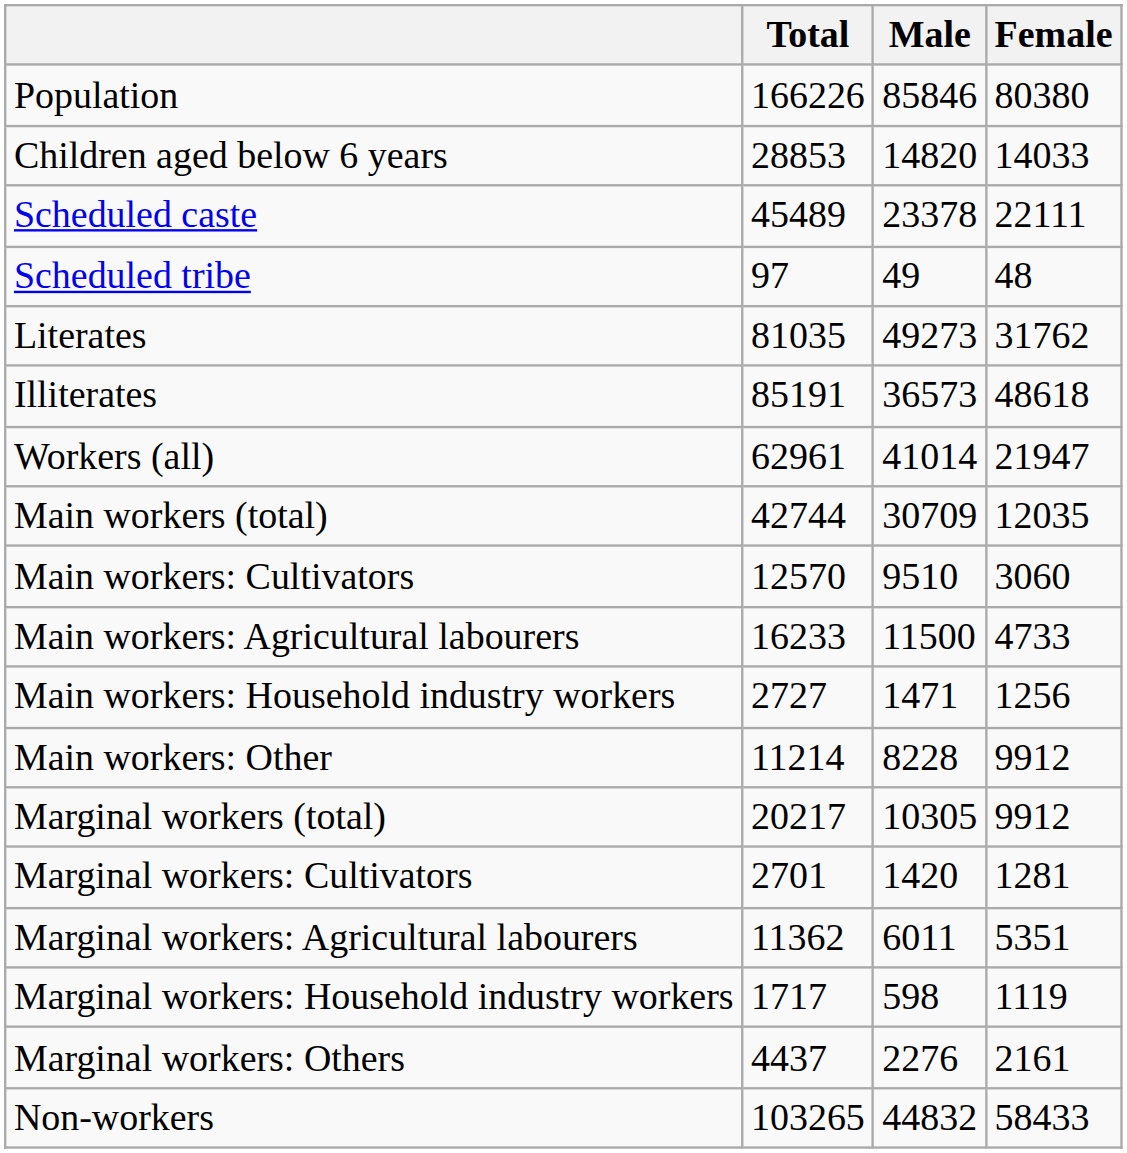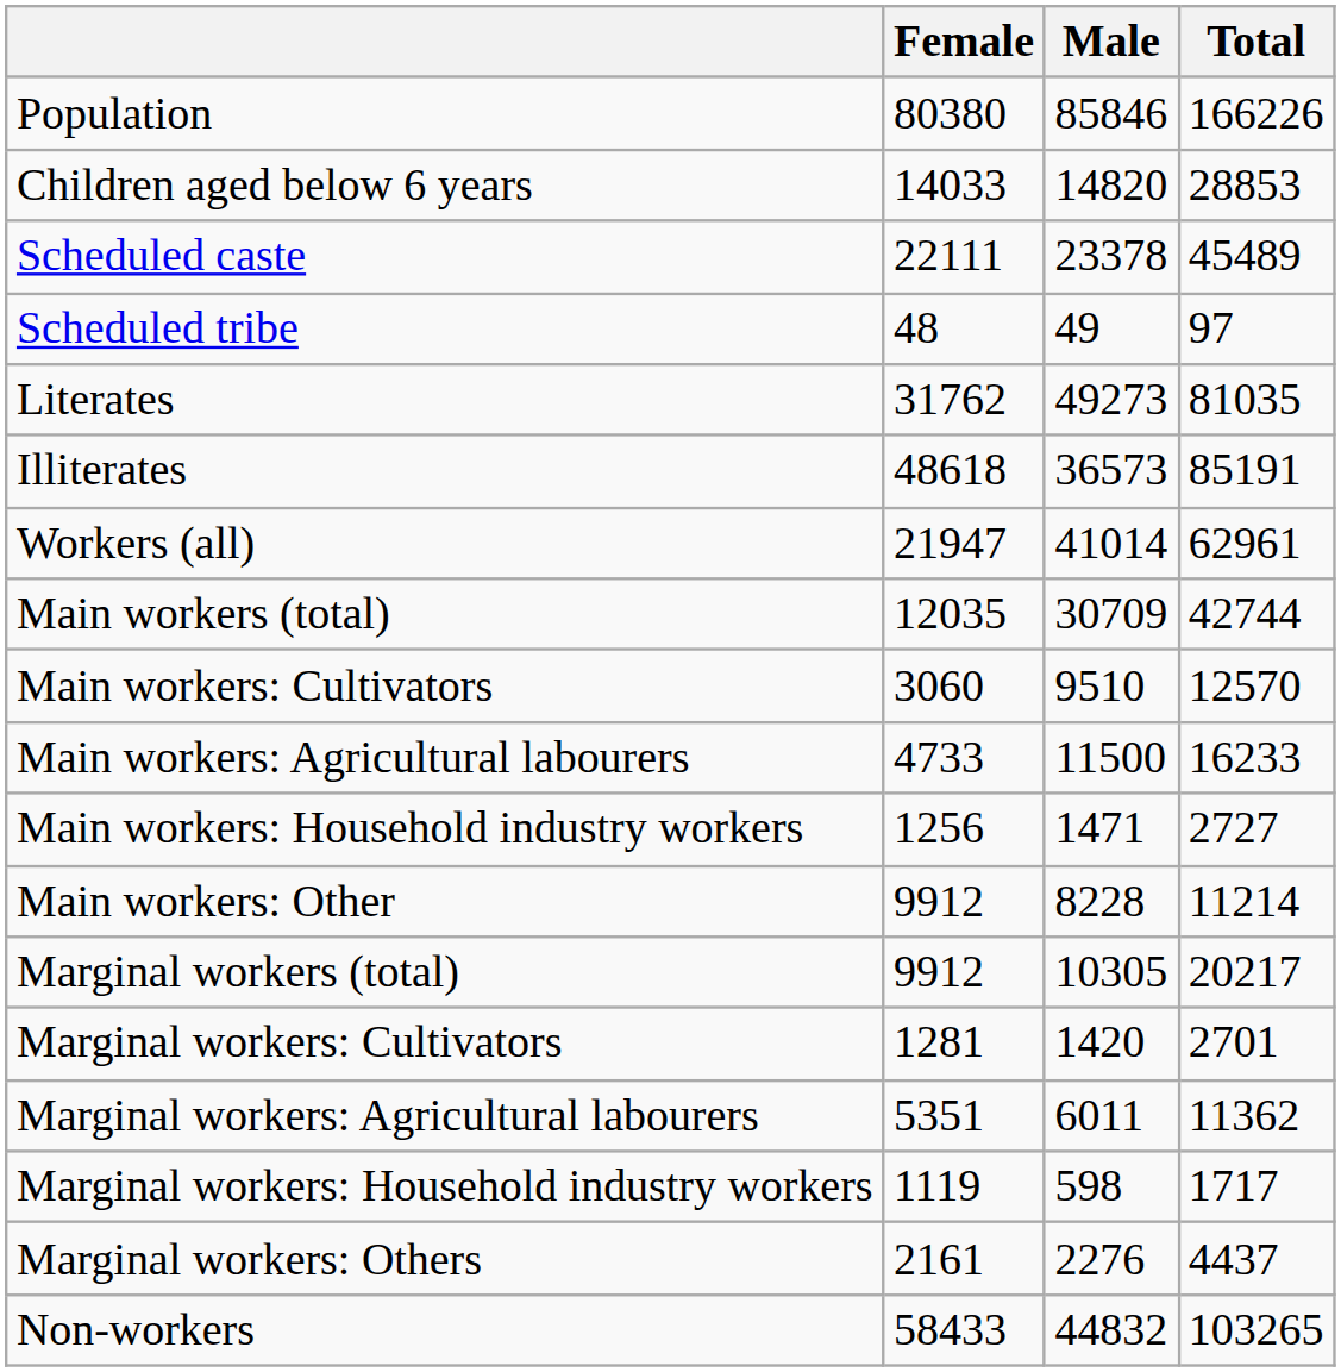columns swapped: Total <-> Female
